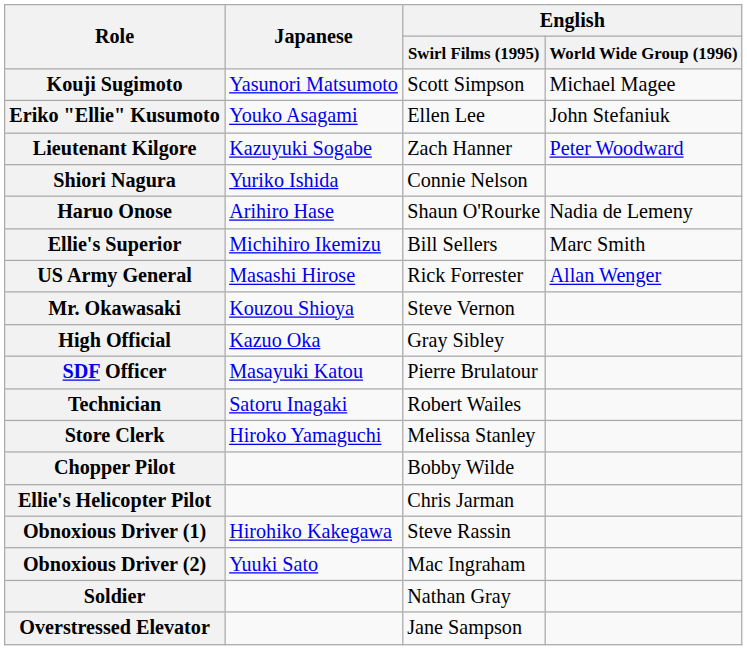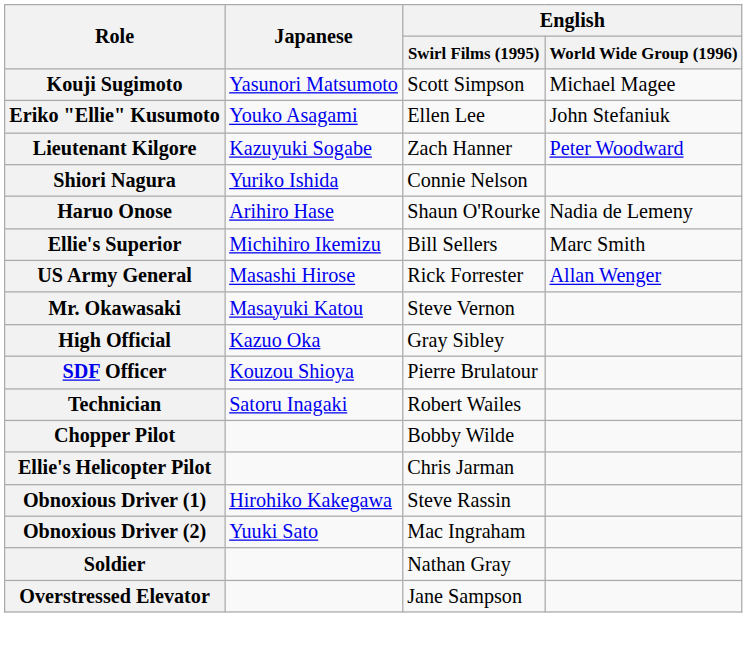Mr. Okawasaki | Japanese: Kouzou Shioya -> Masayuki Katou
SDF Officer | Japanese: Masayuki Katou -> Kouzou Shioya
- row: Store Clerk | Hiroko Yamaguchi | Melissa Stanley
